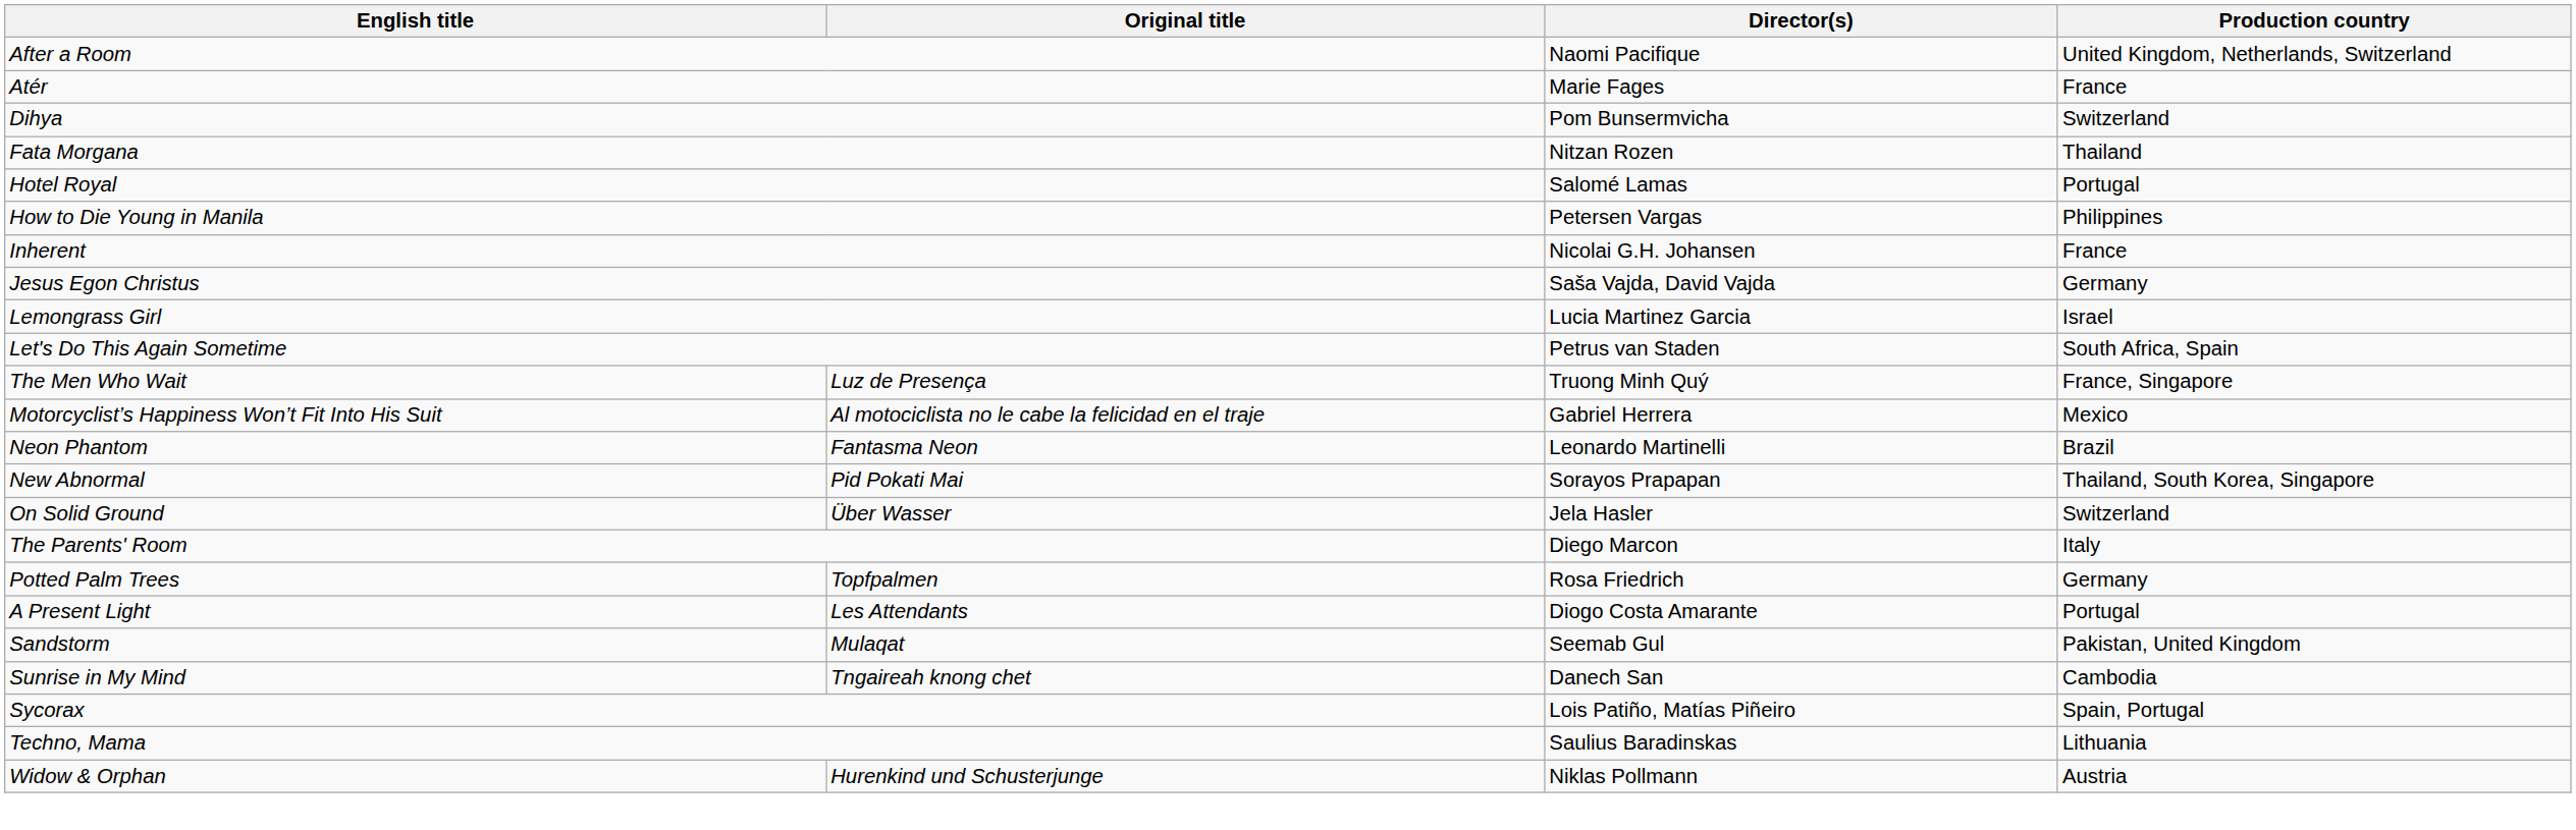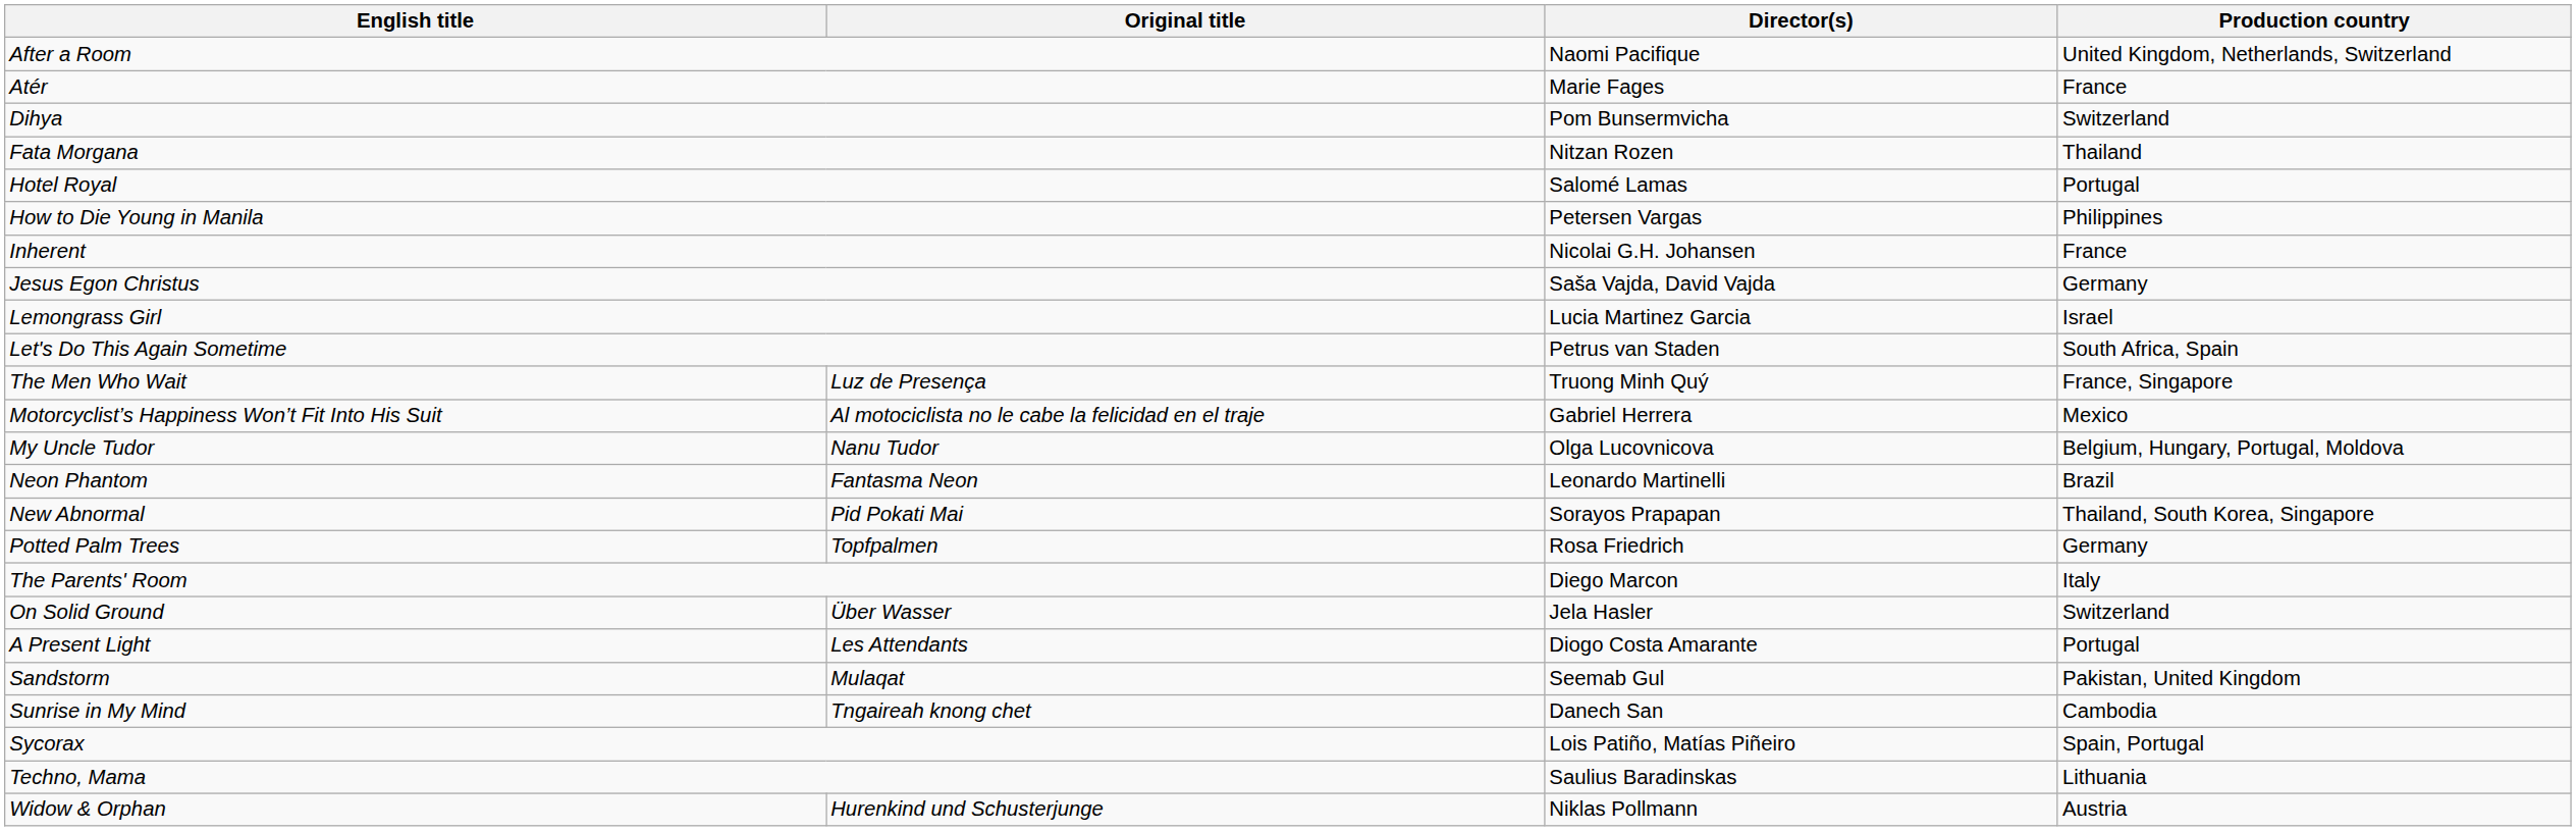+ row: My Uncle Tudor | Nanu Tudor | Olga Lucovnicova | Belgium, Hungary, Portugal, Moldova
rows swapped: On Solid Ground <-> Potted Palm Trees
